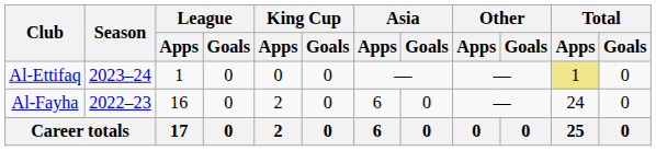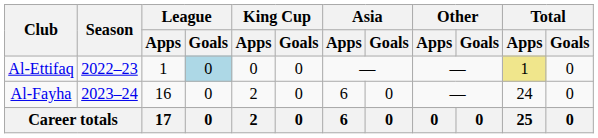Al-Ettifaq | Season: 2023–24 -> 2022–23
Al-Ettifaq | League / Goals: no background -> lightblue background
Al-Fayha | Season: 2022–23 -> 2023–24
